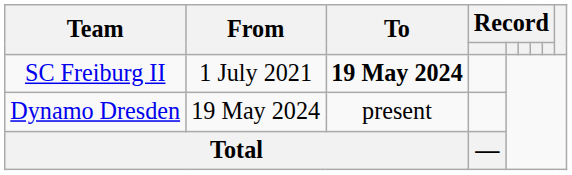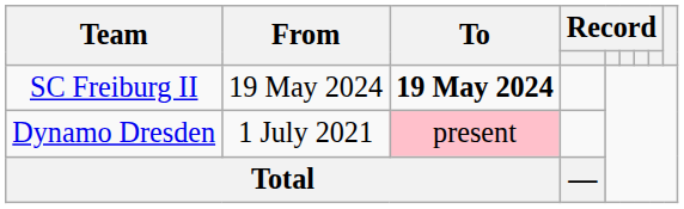SC Freiburg II | From: 1 July 2021 -> 19 May 2024
Dynamo Dresden | From: 19 May 2024 -> 1 July 2021
Dynamo Dresden | To: no background -> pink background
